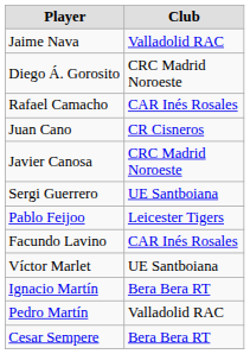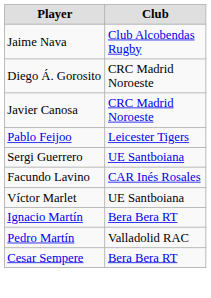Jaime Nava | Club: Valladolid RAC -> Club Alcobendas Rugby
- row: Rafael Camacho | CAR Inés Rosales
- row: Juan Cano | CR Cisneros
rows swapped: Pablo Feijoo <-> Sergi Guerrero
